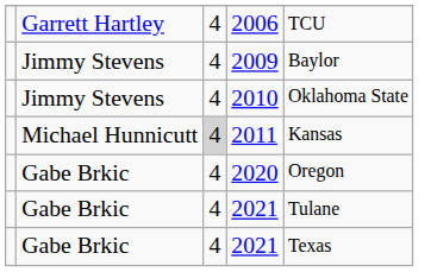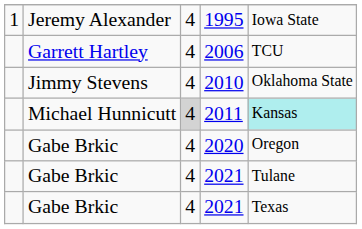+ row: 1 | Jeremy Alexander | 4 | 1995 | Iowa State
- row: Jimmy Stevens | 4 | 2009 | Baylor
2011 | column 5: no background -> paleturquoise background
